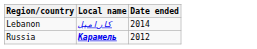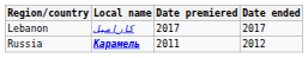+ column: Date premiered | 2017 | 2011
Lebanon | Date ended: 2014 -> 2017
